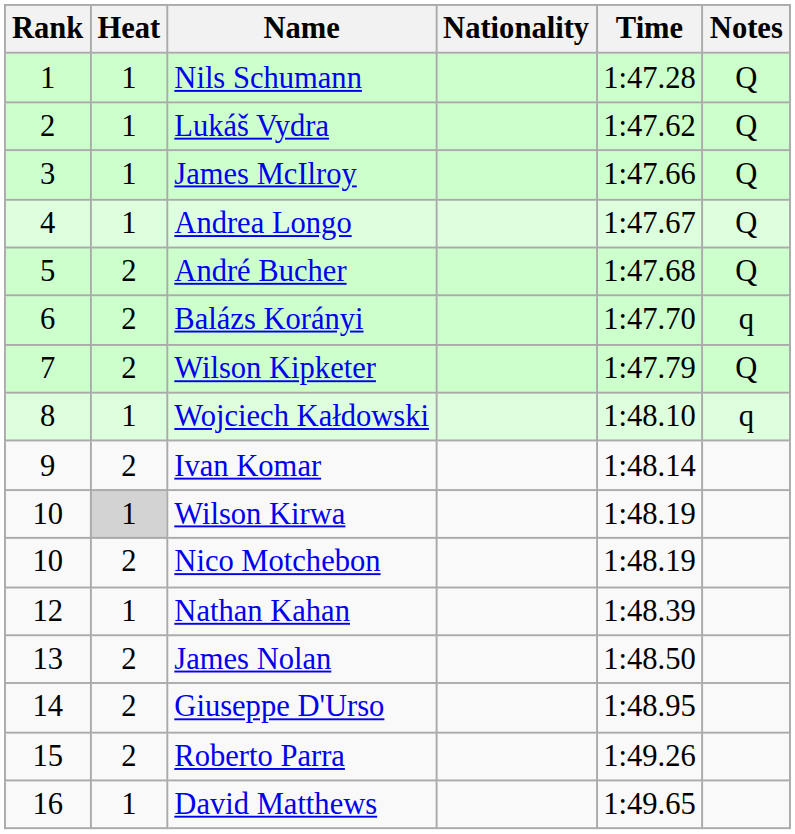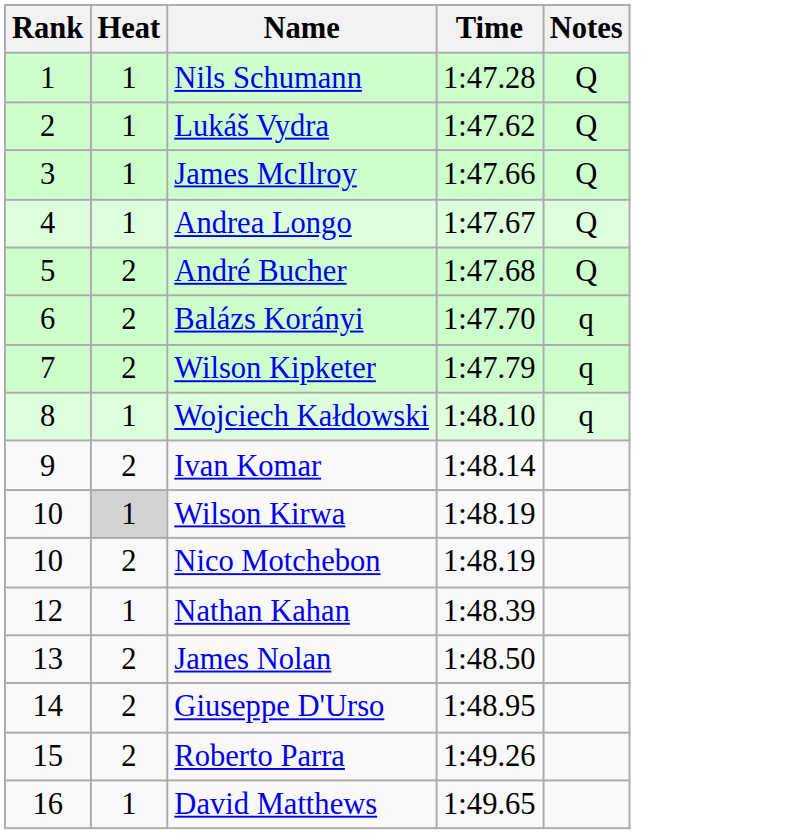- column: Nationality
Wilson Kipketer | Notes: Q -> q
